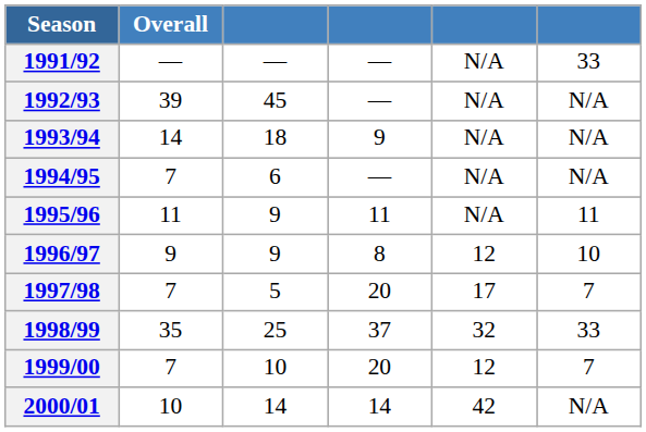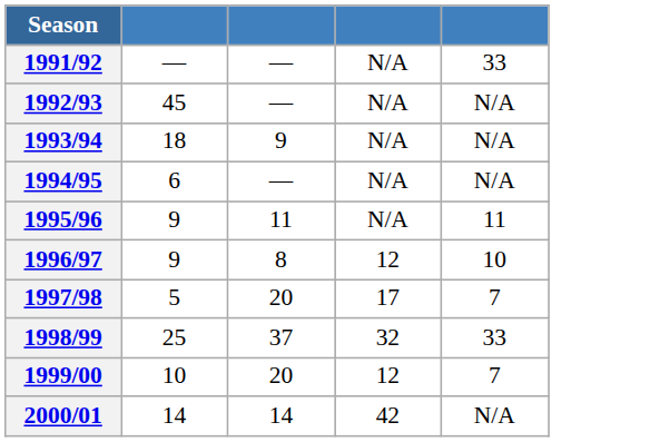- column: Overall | — | 39 | 14 | 7 | 11 | 9 | 7 | 35 | 7 | 10
